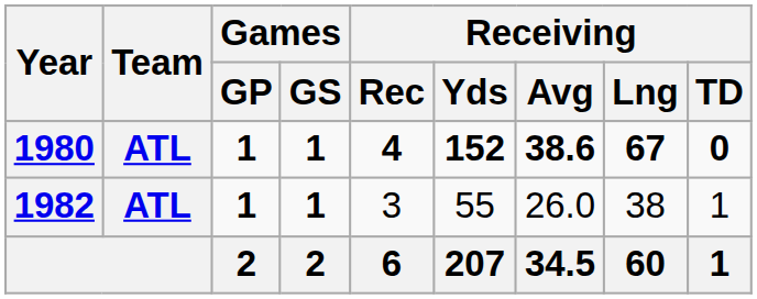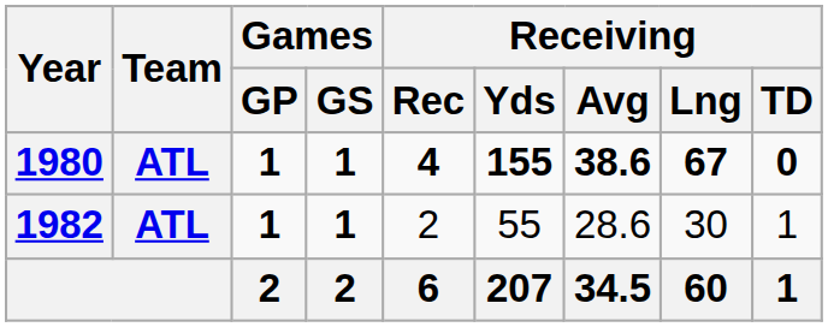1980 | Receiving / Yds: 152 -> 155
1982 | Receiving / Rec: 3 -> 2
1982 | Receiving / Avg: 26.0 -> 28.6
1982 | Receiving / Lng: 38 -> 30
